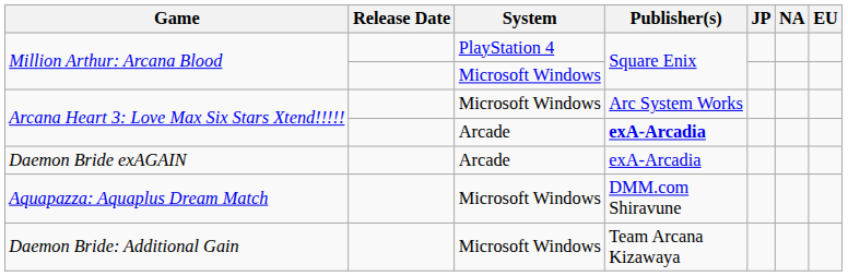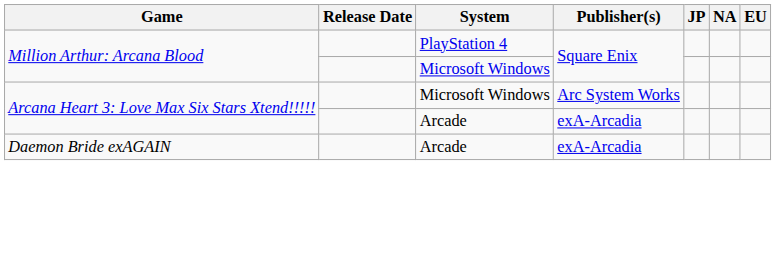Arcana Heart 3: Love Max Six Stars Xtend!!!!! / Arcade | Publisher(s): bold -> normal
- row: Aquapazza: Aquaplus Dream Match | Microsoft Windows | DMM.com Shiravune
- row: Daemon Bride: Additional Gain | Microsoft Windows | Team Arcana Kizawaya
